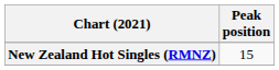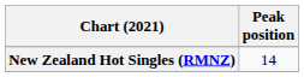New Zealand Hot Singles (RMNZ) | Peak position: 15 -> 14
